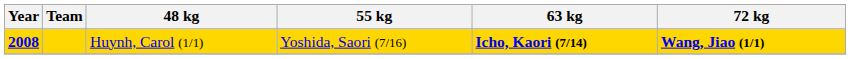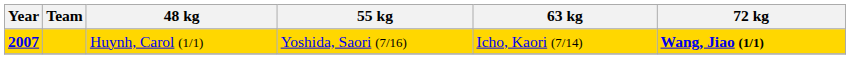Huynh, Carol (1/1) | Year: 2008 -> 2007
Huynh, Carol (1/1) | 63 kg: bold -> normal
